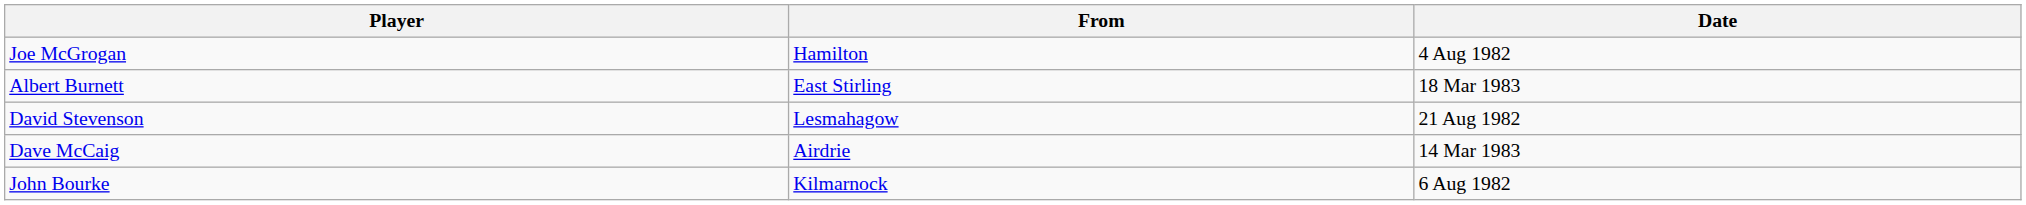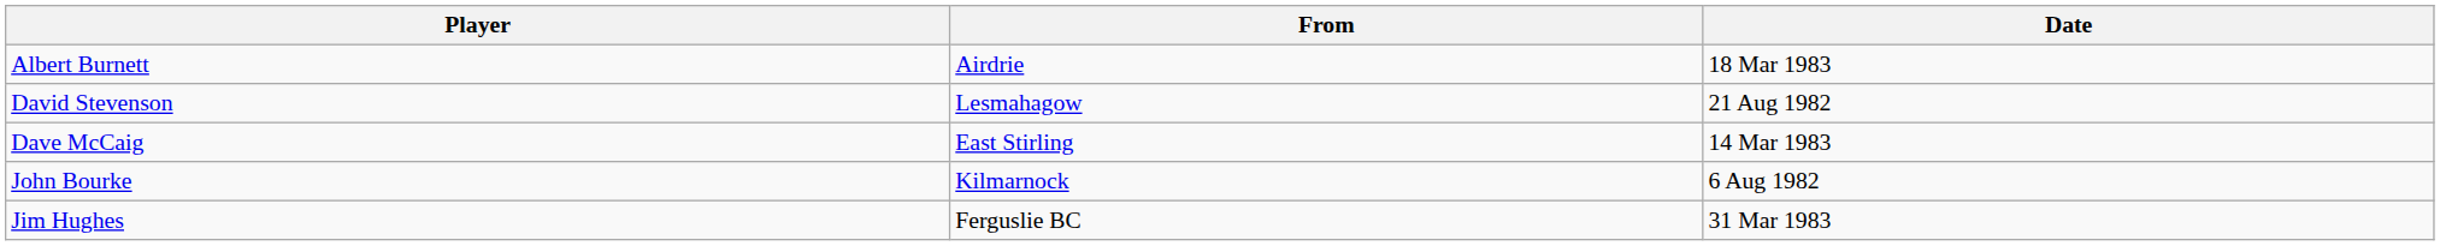- row: Joe McGrogan | Hamilton | 4 Aug 1982
Albert Burnett | From: East Stirling -> Airdrie
Dave McCaig | From: Airdrie -> East Stirling
+ row: Jim Hughes | Ferguslie BC | 31 Mar 1983
